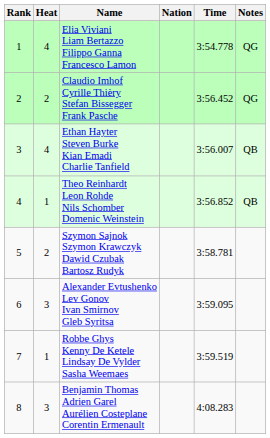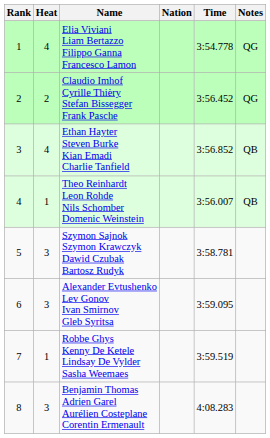Ethan Hayter Steven Burke Kian Emadi Charlie Tanfield | Time: 3:56.007 -> 3:56.852
Theo Reinhardt Leon Rohde Nils Schomber Domenic Weinstein | Time: 3:56.852 -> 3:56.007
Szymon Sajnok Szymon Krawczyk Dawid Czubak Bartosz Rudyk | Heat: 2 -> 3
